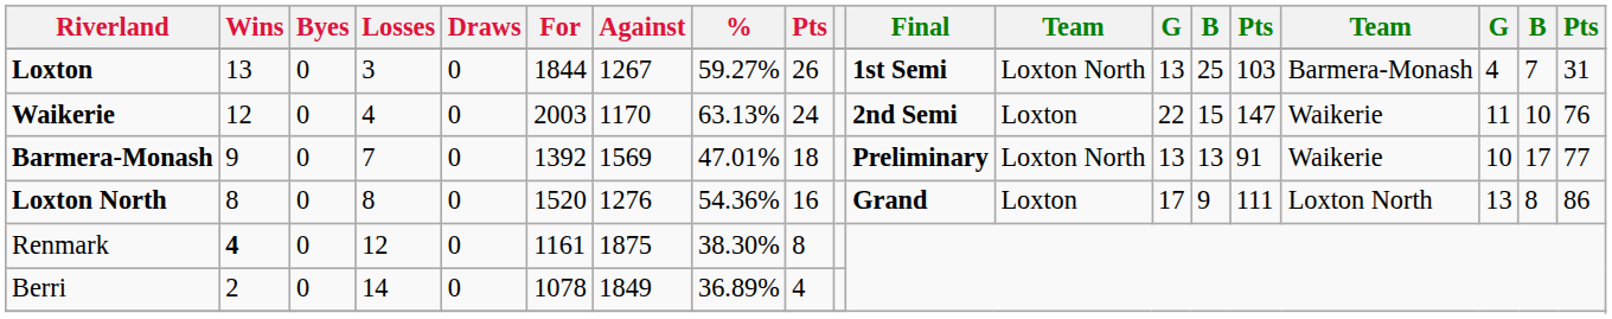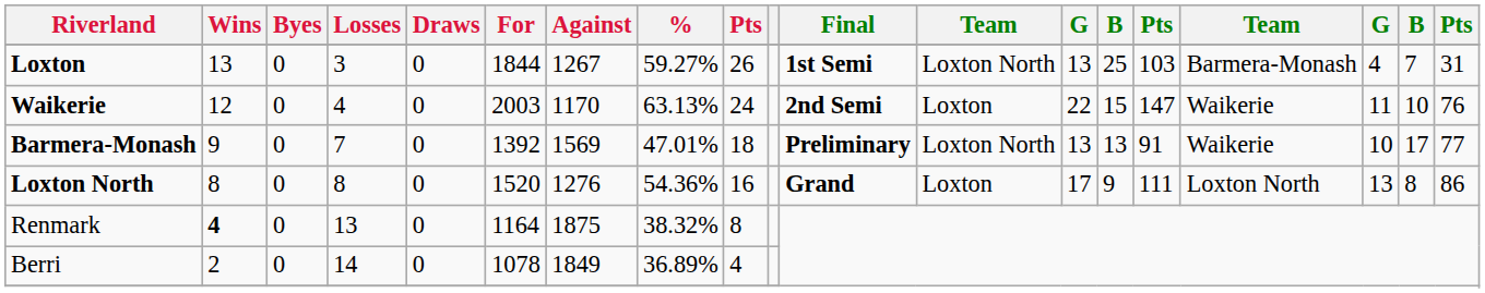Renmark | Losses: 12 -> 13
Renmark | For: 1161 -> 1164
Renmark | %: 38.30% -> 38.32%
